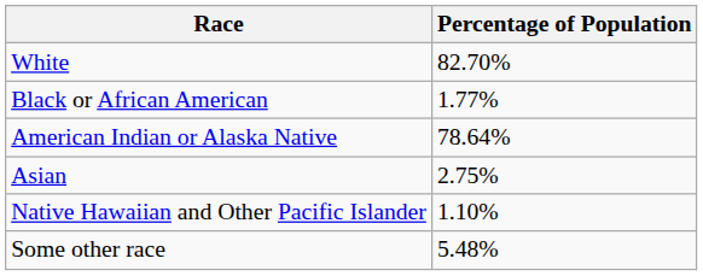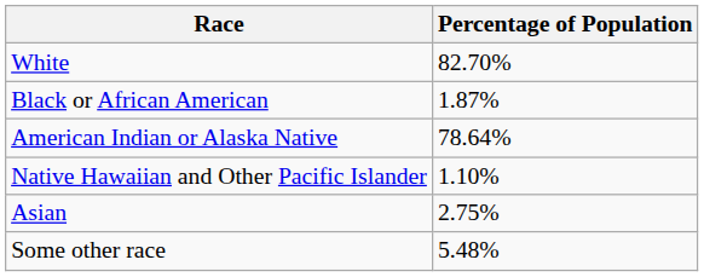Black or African American | Percentage of Population: 1.77% -> 1.87%
rows swapped: Asian <-> Native Hawaiian and Other Pacific Islander
